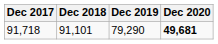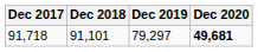91,718 | Dec 2019: 79,290 -> 79,297
